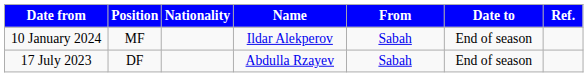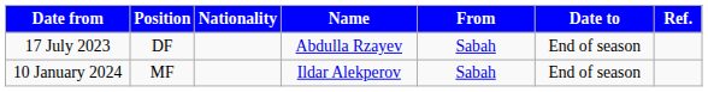rows swapped: 17 July 2023 <-> 10 January 2024
